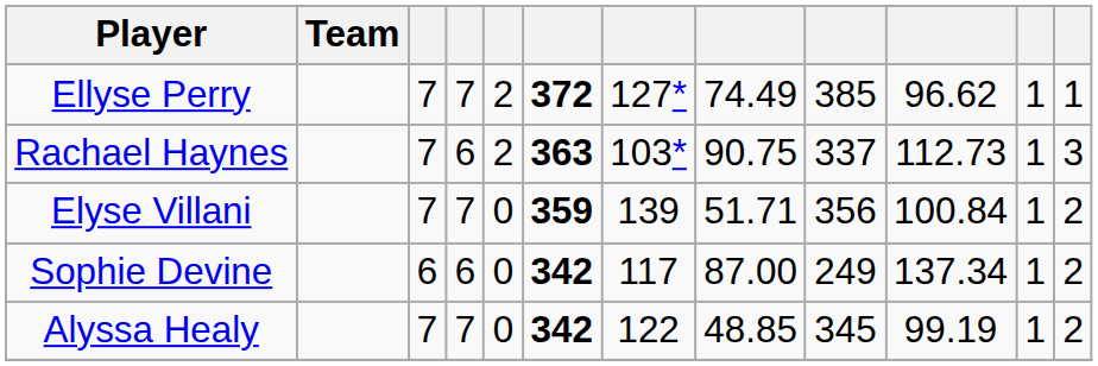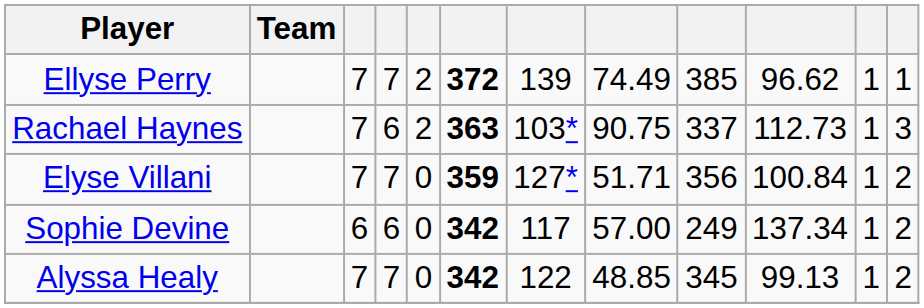Ellyse Perry | column 7: 127* -> 139
Elyse Villani | column 7: 139 -> 127*
Sophie Devine | column 8: 87.00 -> 57.00
Alyssa Healy | column 10: 99.19 -> 99.13
